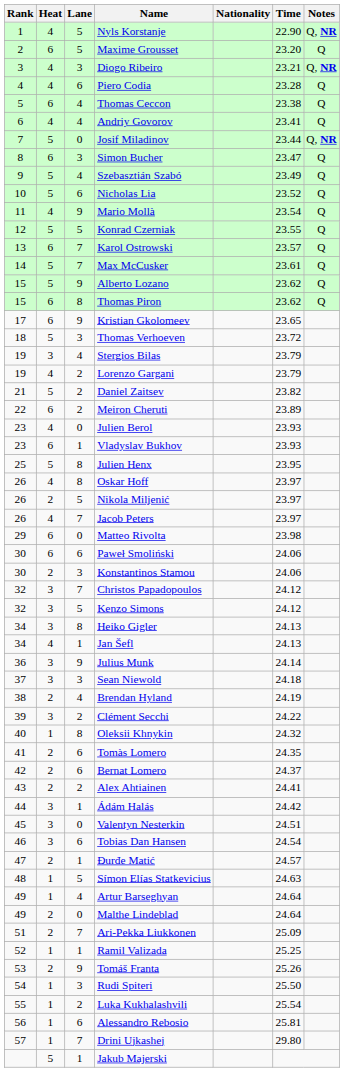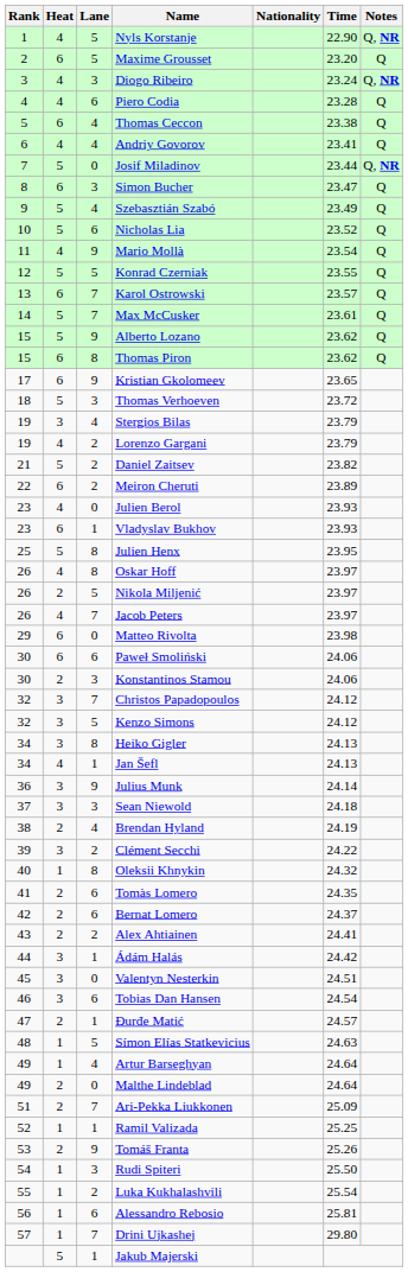Diogo Ribeiro | Time: 23.21 -> 23.24
